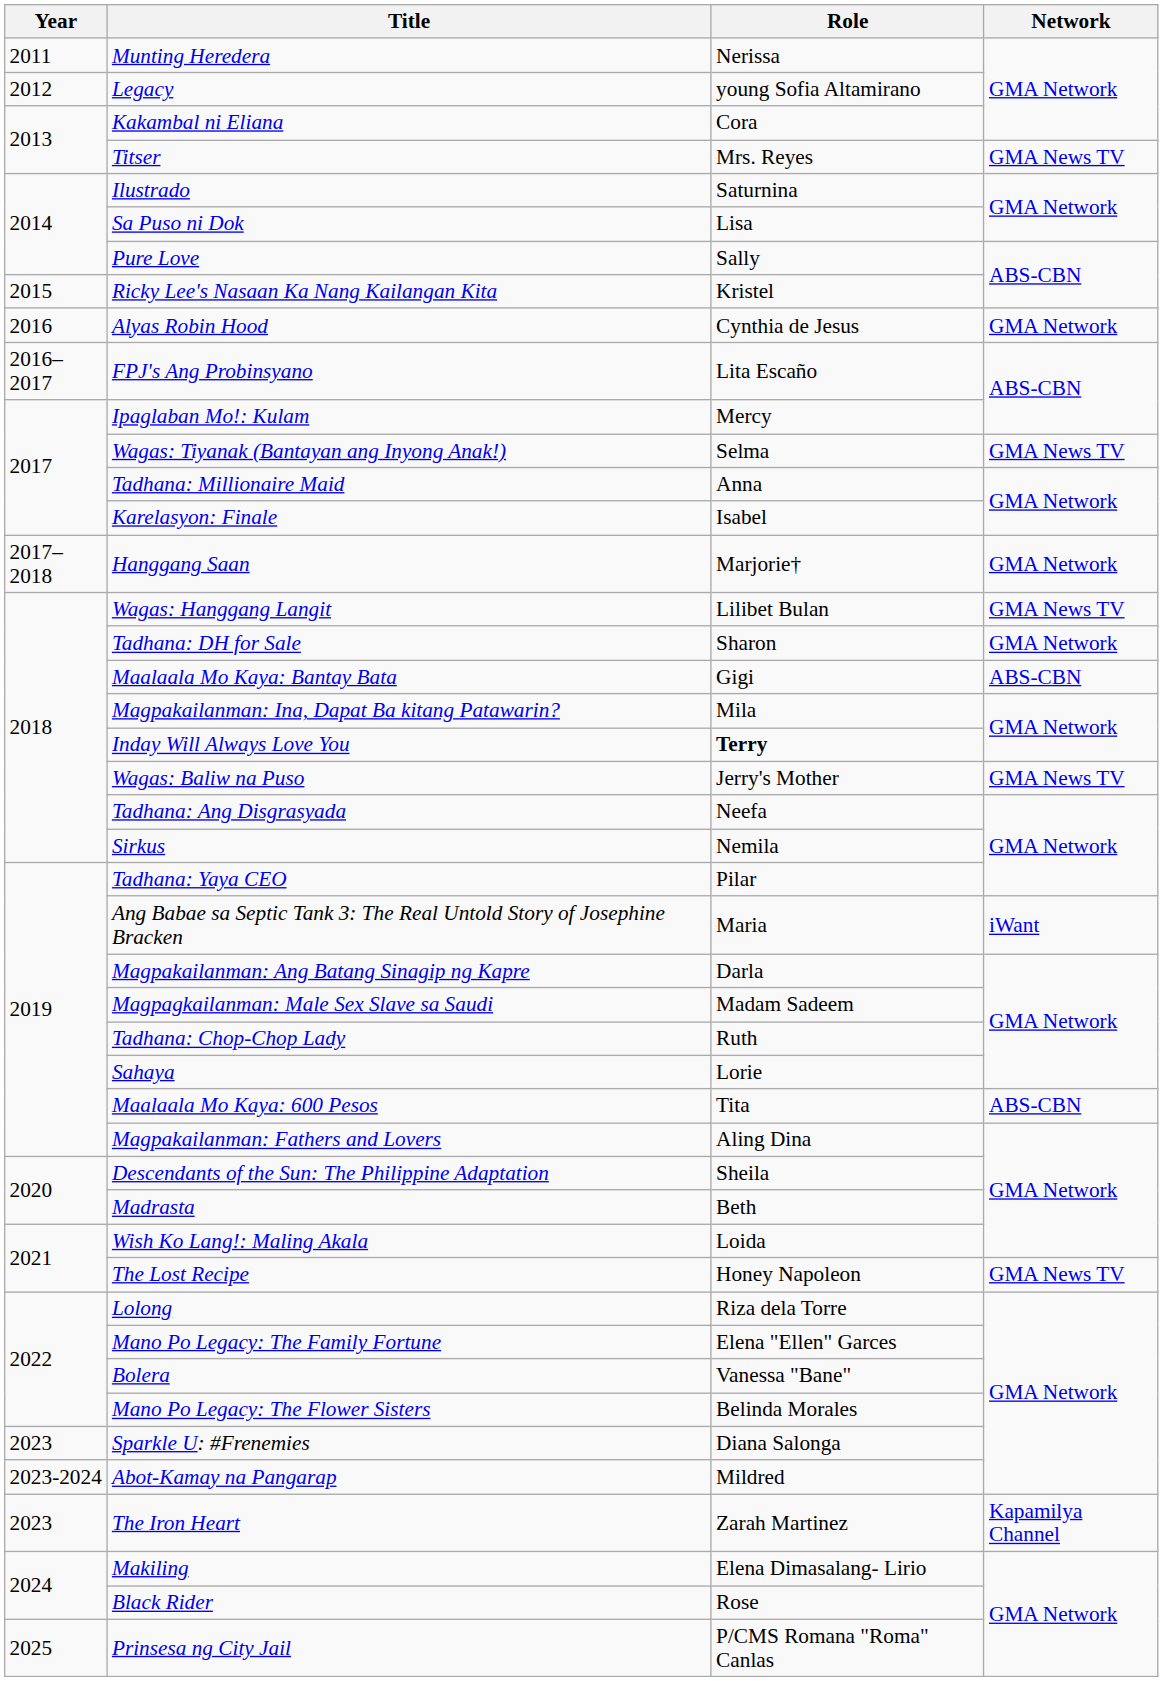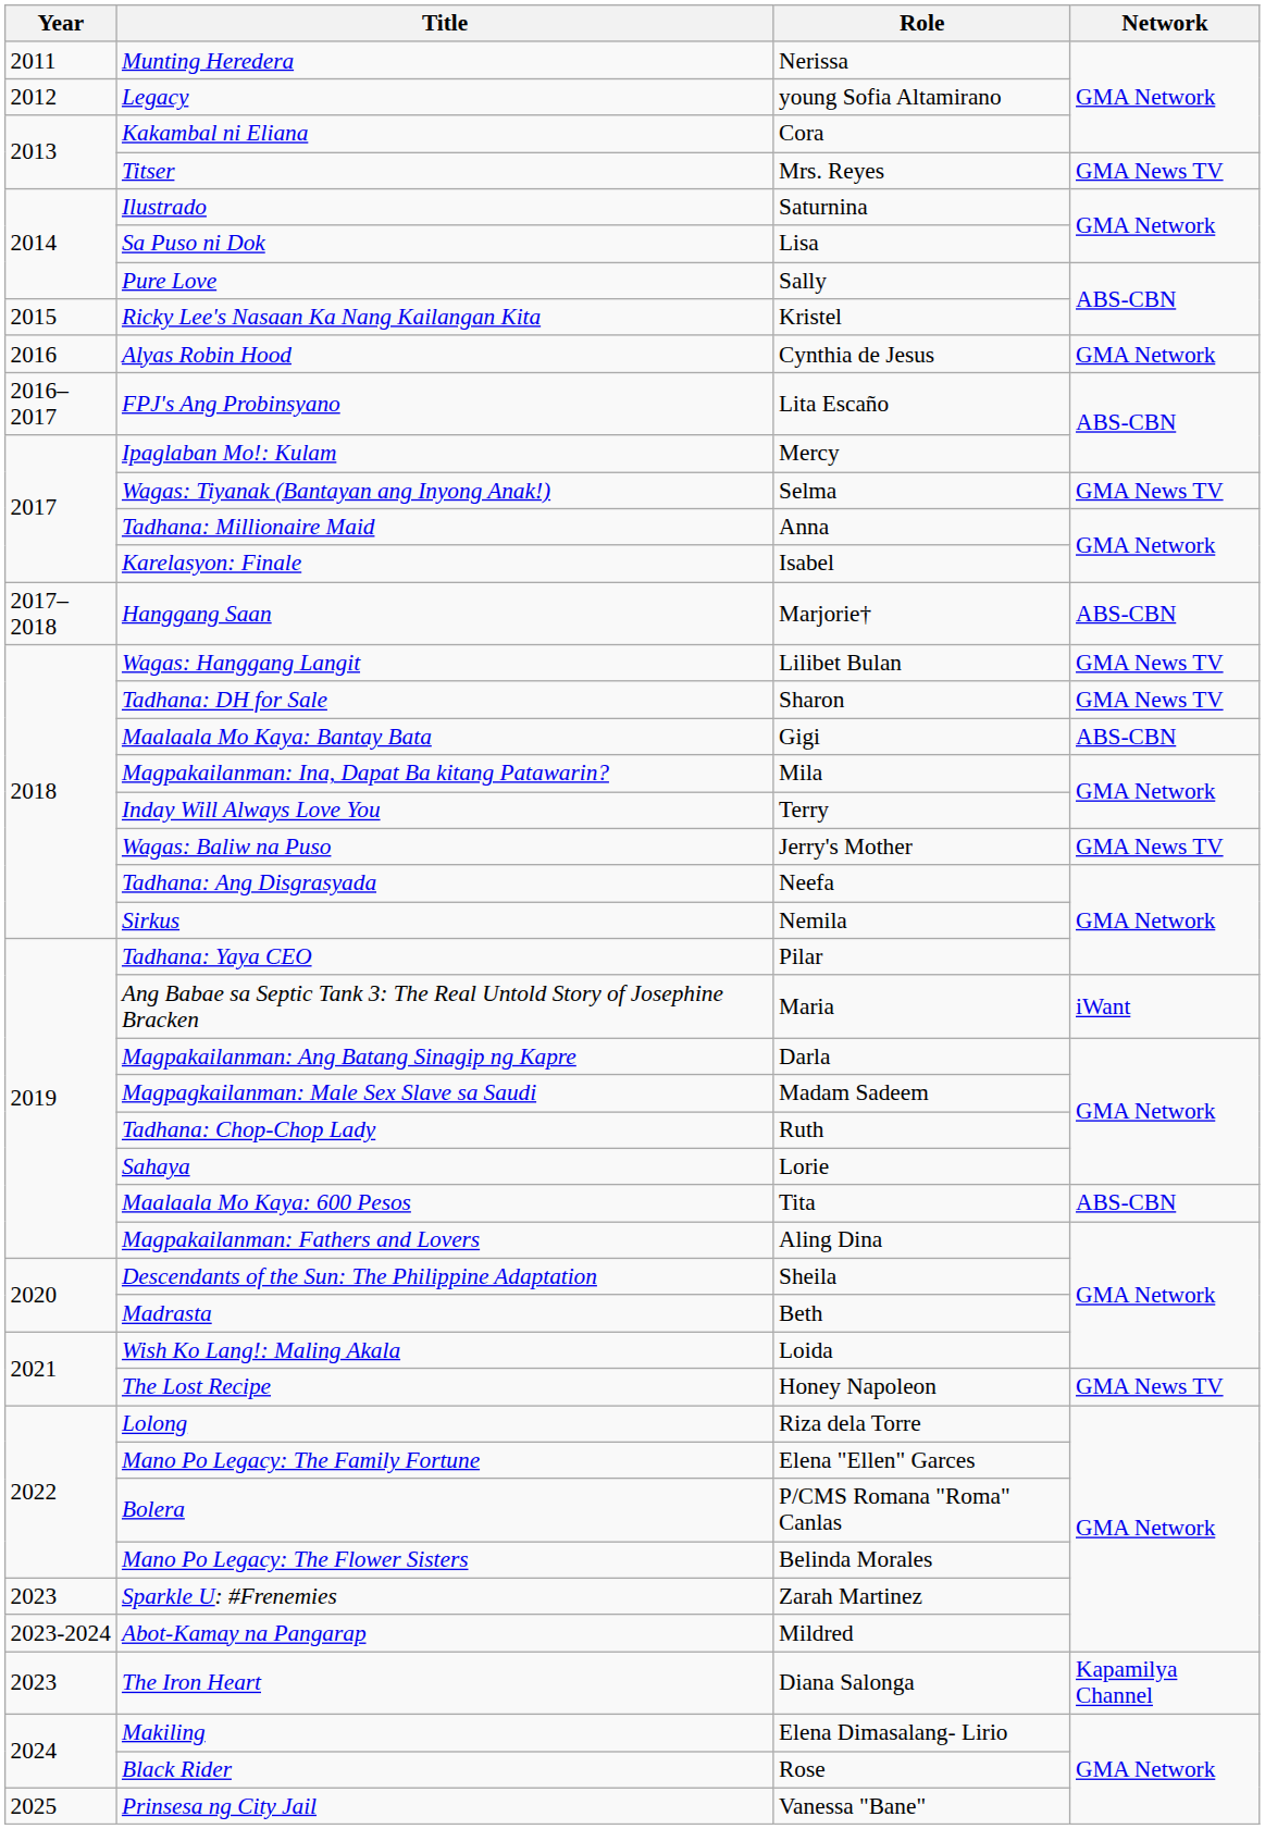Hanggang Saan | Network: GMA Network -> ABS-CBN
Tadhana: DH for Sale | Network: GMA Network -> GMA News TV
Inday Will Always Love You | Role: bold -> normal
Bolera | Role: Vanessa "Bane" -> P/CMS Romana "Roma" Canlas
Sparkle U: #Frenemies | Role: Diana Salonga -> Zarah Martinez
The Iron Heart | Role: Zarah Martinez -> Diana Salonga
Prinsesa ng City Jail | Role: P/CMS Romana "Roma" Canlas -> Vanessa "Bane"
